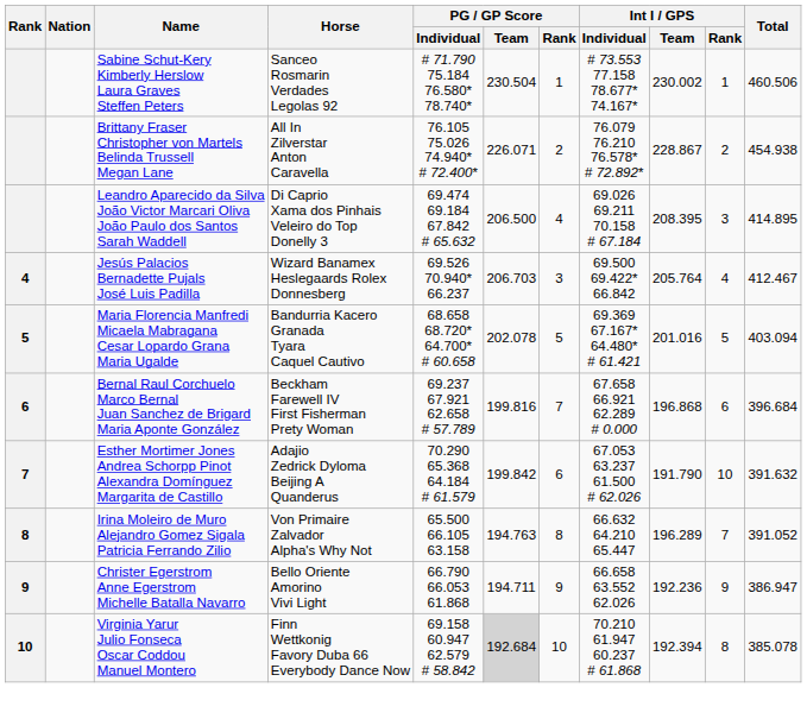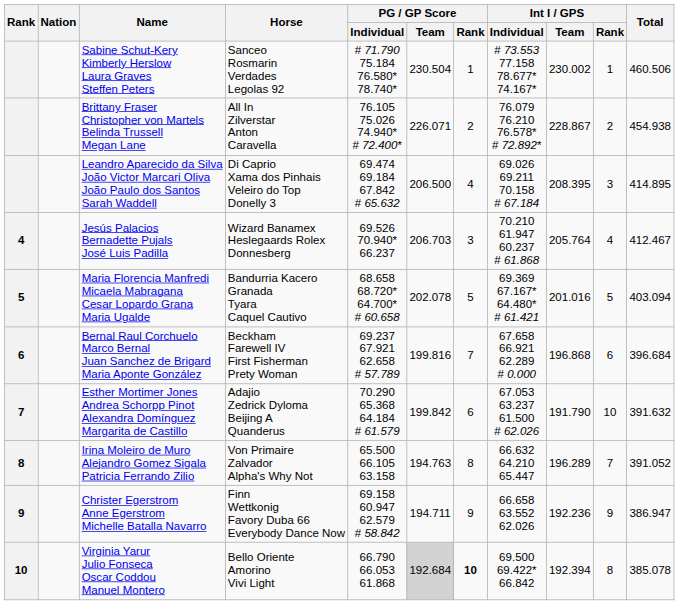Jesús Palacios Bernadette Pujals José Luis Padilla | Int I / GPS / Individual: 69.500 69.422* 66.842 -> 70.210 61.947 60.237 # 61.868
Christer Egerstrom Anne Egerstrom Michelle Batalla Navarro | Horse: Bello Oriente Amorino Vivi Light -> Finn Wettkonig Favory Duba 66 Everybody Dance Now
Christer Egerstrom Anne Egerstrom Michelle Batalla Navarro | PG / GP Score / Individual: 66.790 66.053 61.868 -> 69.158 60.947 62.579 # 58.842
Virginia Yarur Julio Fonseca Oscar Coddou Manuel Montero | Horse: Finn Wettkonig Favory Duba 66 Everybody Dance Now -> Bello Oriente Amorino Vivi Light
Virginia Yarur Julio Fonseca Oscar Coddou Manuel Montero | PG / GP Score / Individual: 69.158 60.947 62.579 # 58.842 -> 66.790 66.053 61.868
Virginia Yarur Julio Fonseca Oscar Coddou Manuel Montero | PG / GP Score / Rank: normal -> bold
Virginia Yarur Julio Fonseca Oscar Coddou Manuel Montero | Int I / GPS / Individual: 70.210 61.947 60.237 # 61.868 -> 69.500 69.422* 66.842
